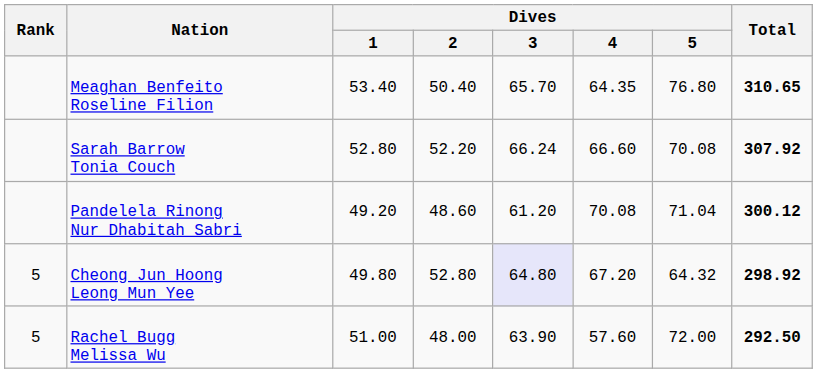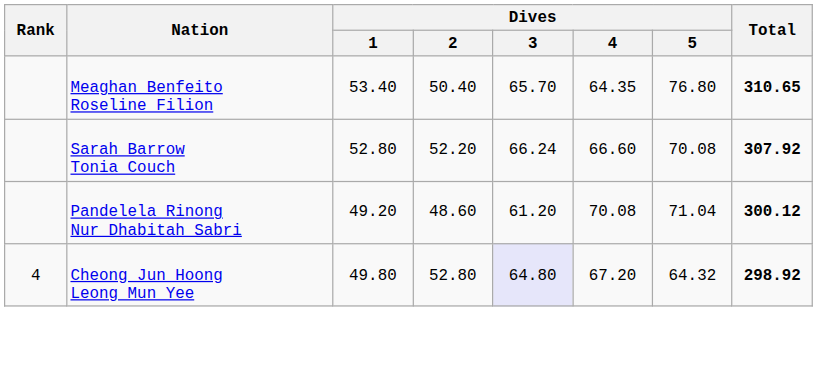Cheong Jun Hoong Leong Mun Yee | Rank: 5 -> 4
- row: 5 | Rachel Bugg Melissa Wu | 51.00 | 48.00 | 63.90 | 57.60 | 72.00 | 292.50
